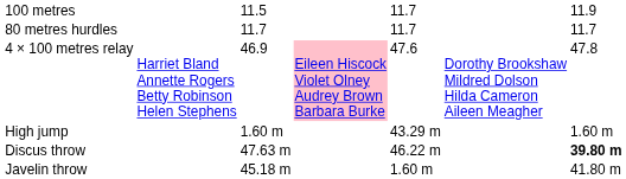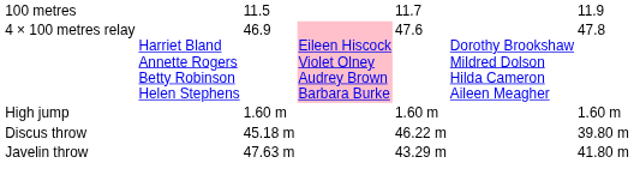- row: 80 metres hurdles | 11.7 | 11.7 | 11.7
High jump | column 5: 43.29 m -> 1.60 m
Discus throw | column 3: 47.63 m -> 45.18 m
Discus throw | column 7: bold -> normal
Javelin throw | column 3: 45.18 m -> 47.63 m
Javelin throw | column 5: 1.60 m -> 43.29 m
